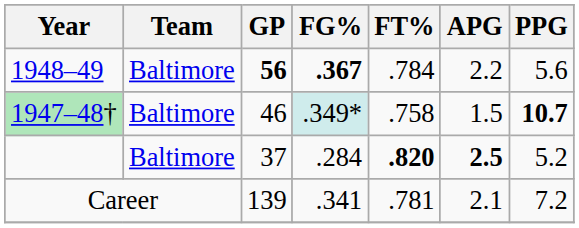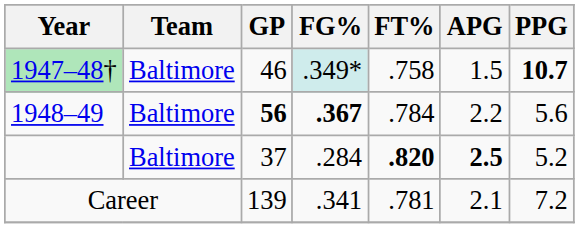rows swapped: 1947–48† <-> 1948–49
